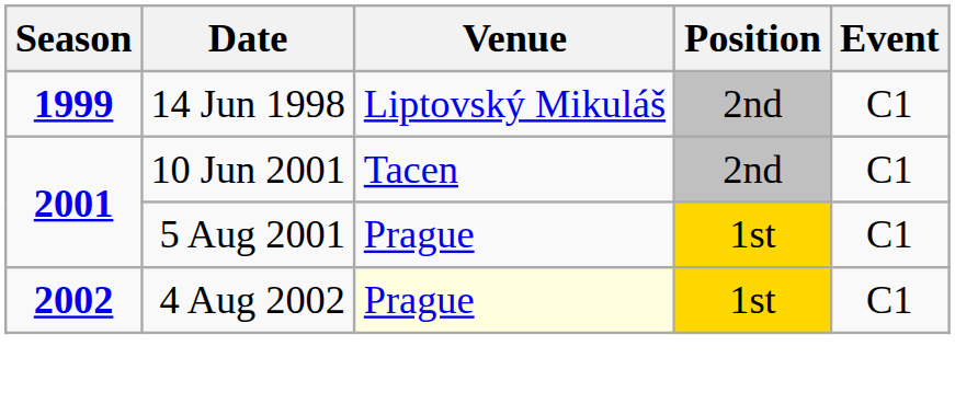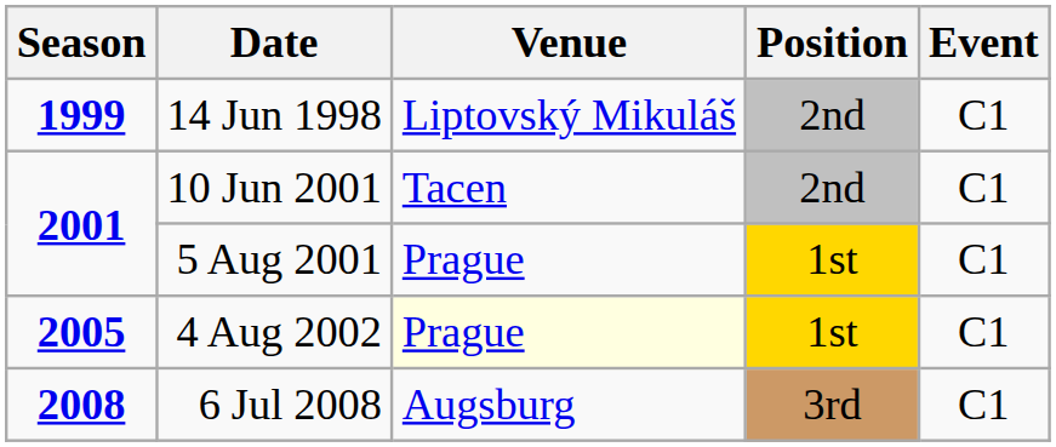4 Aug 2002 | Season: 2002 -> 2005
+ row: 2008 | 6 Jul 2008 | Augsburg | 3rd | C1
